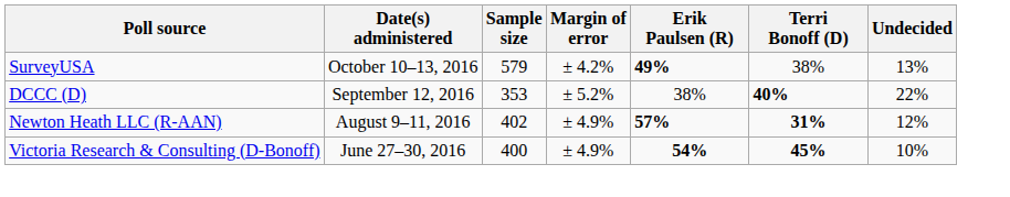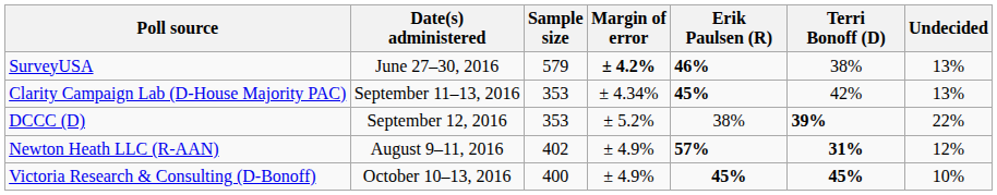SurveyUSA | Date(s) administered: October 10–13, 2016 -> June 27–30, 2016
SurveyUSA | Margin of error: normal -> bold
SurveyUSA | Erik Paulsen (R): 49% -> 46%
+ row: Clarity Campaign Lab (D-House Majority PAC) | September 11–13, 2016 | 353 | ± 4.34% | 45% | 42% | 13%
DCCC (D) | Terri Bonoff (D): 40% -> 39%
Victoria Research & Consulting (D-Bonoff) | Date(s) administered: June 27–30, 2016 -> October 10–13, 2016
Victoria Research & Consulting (D-Bonoff) | Erik Paulsen (R): 54% -> 45%
